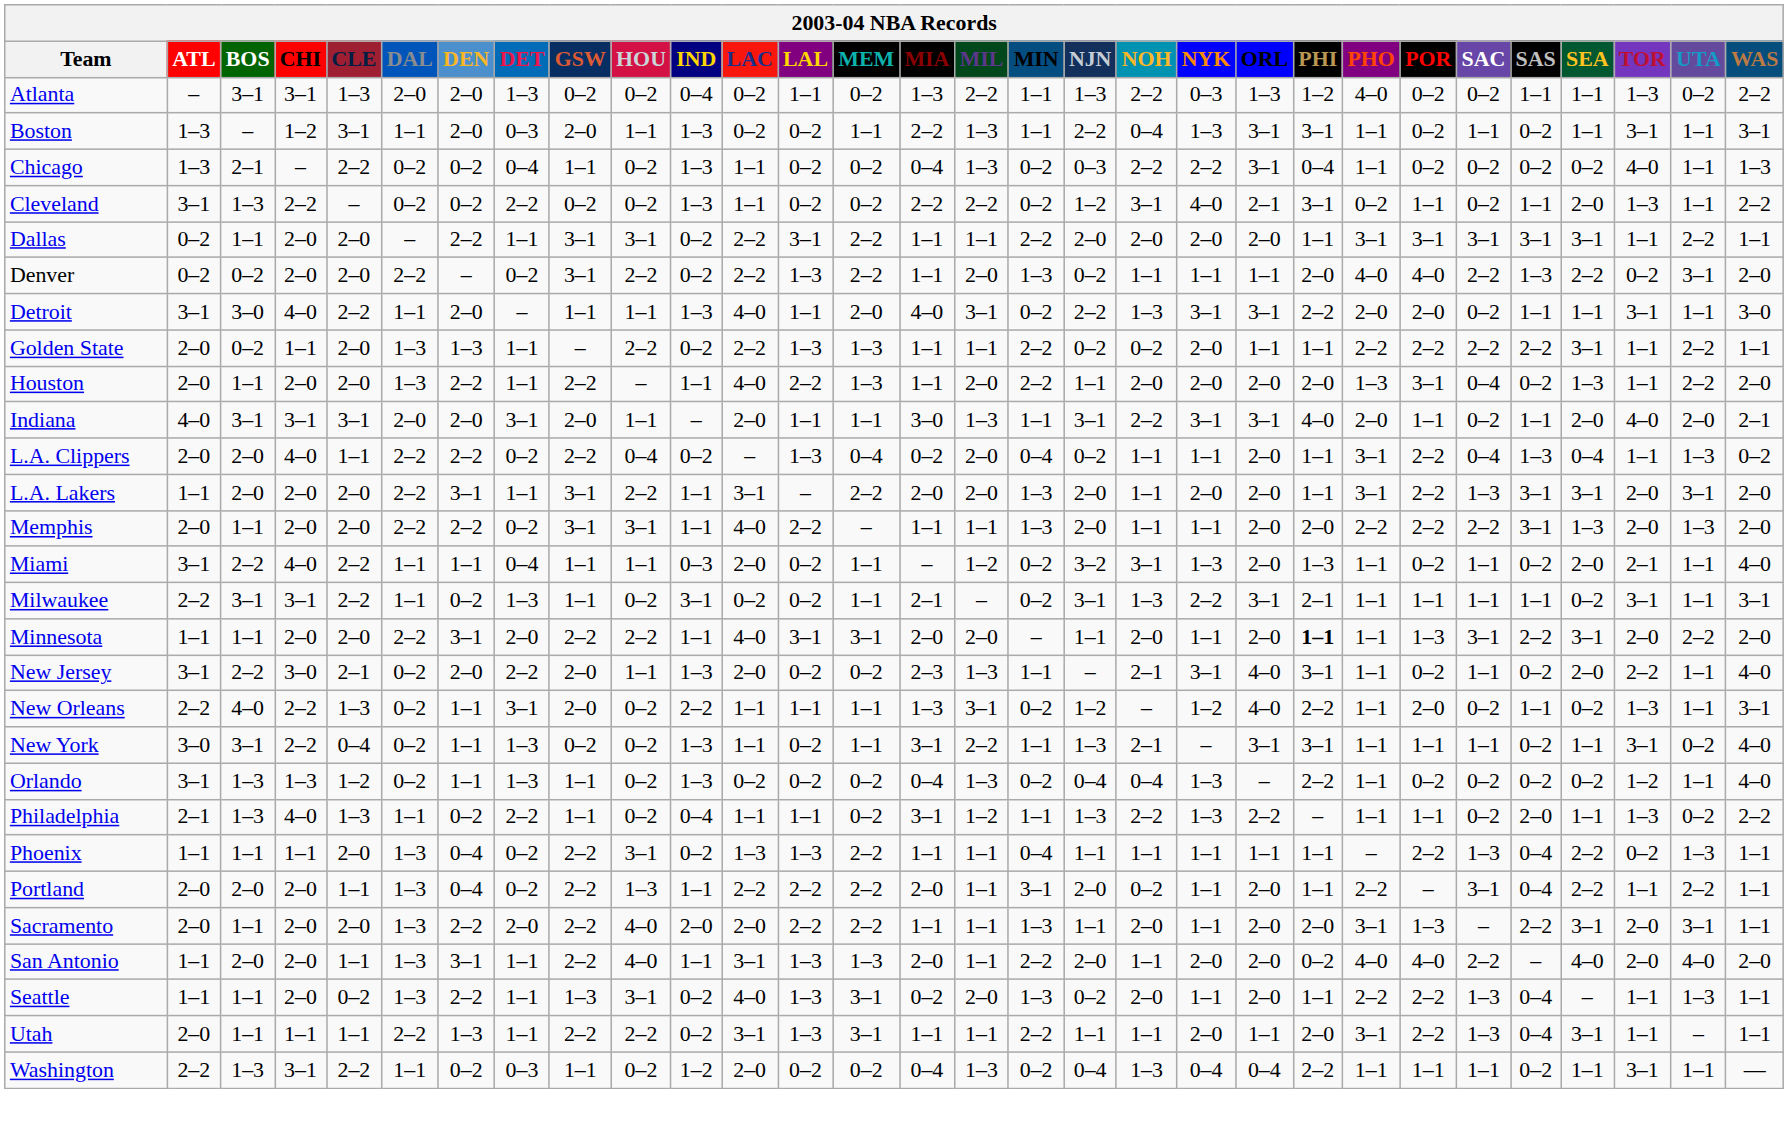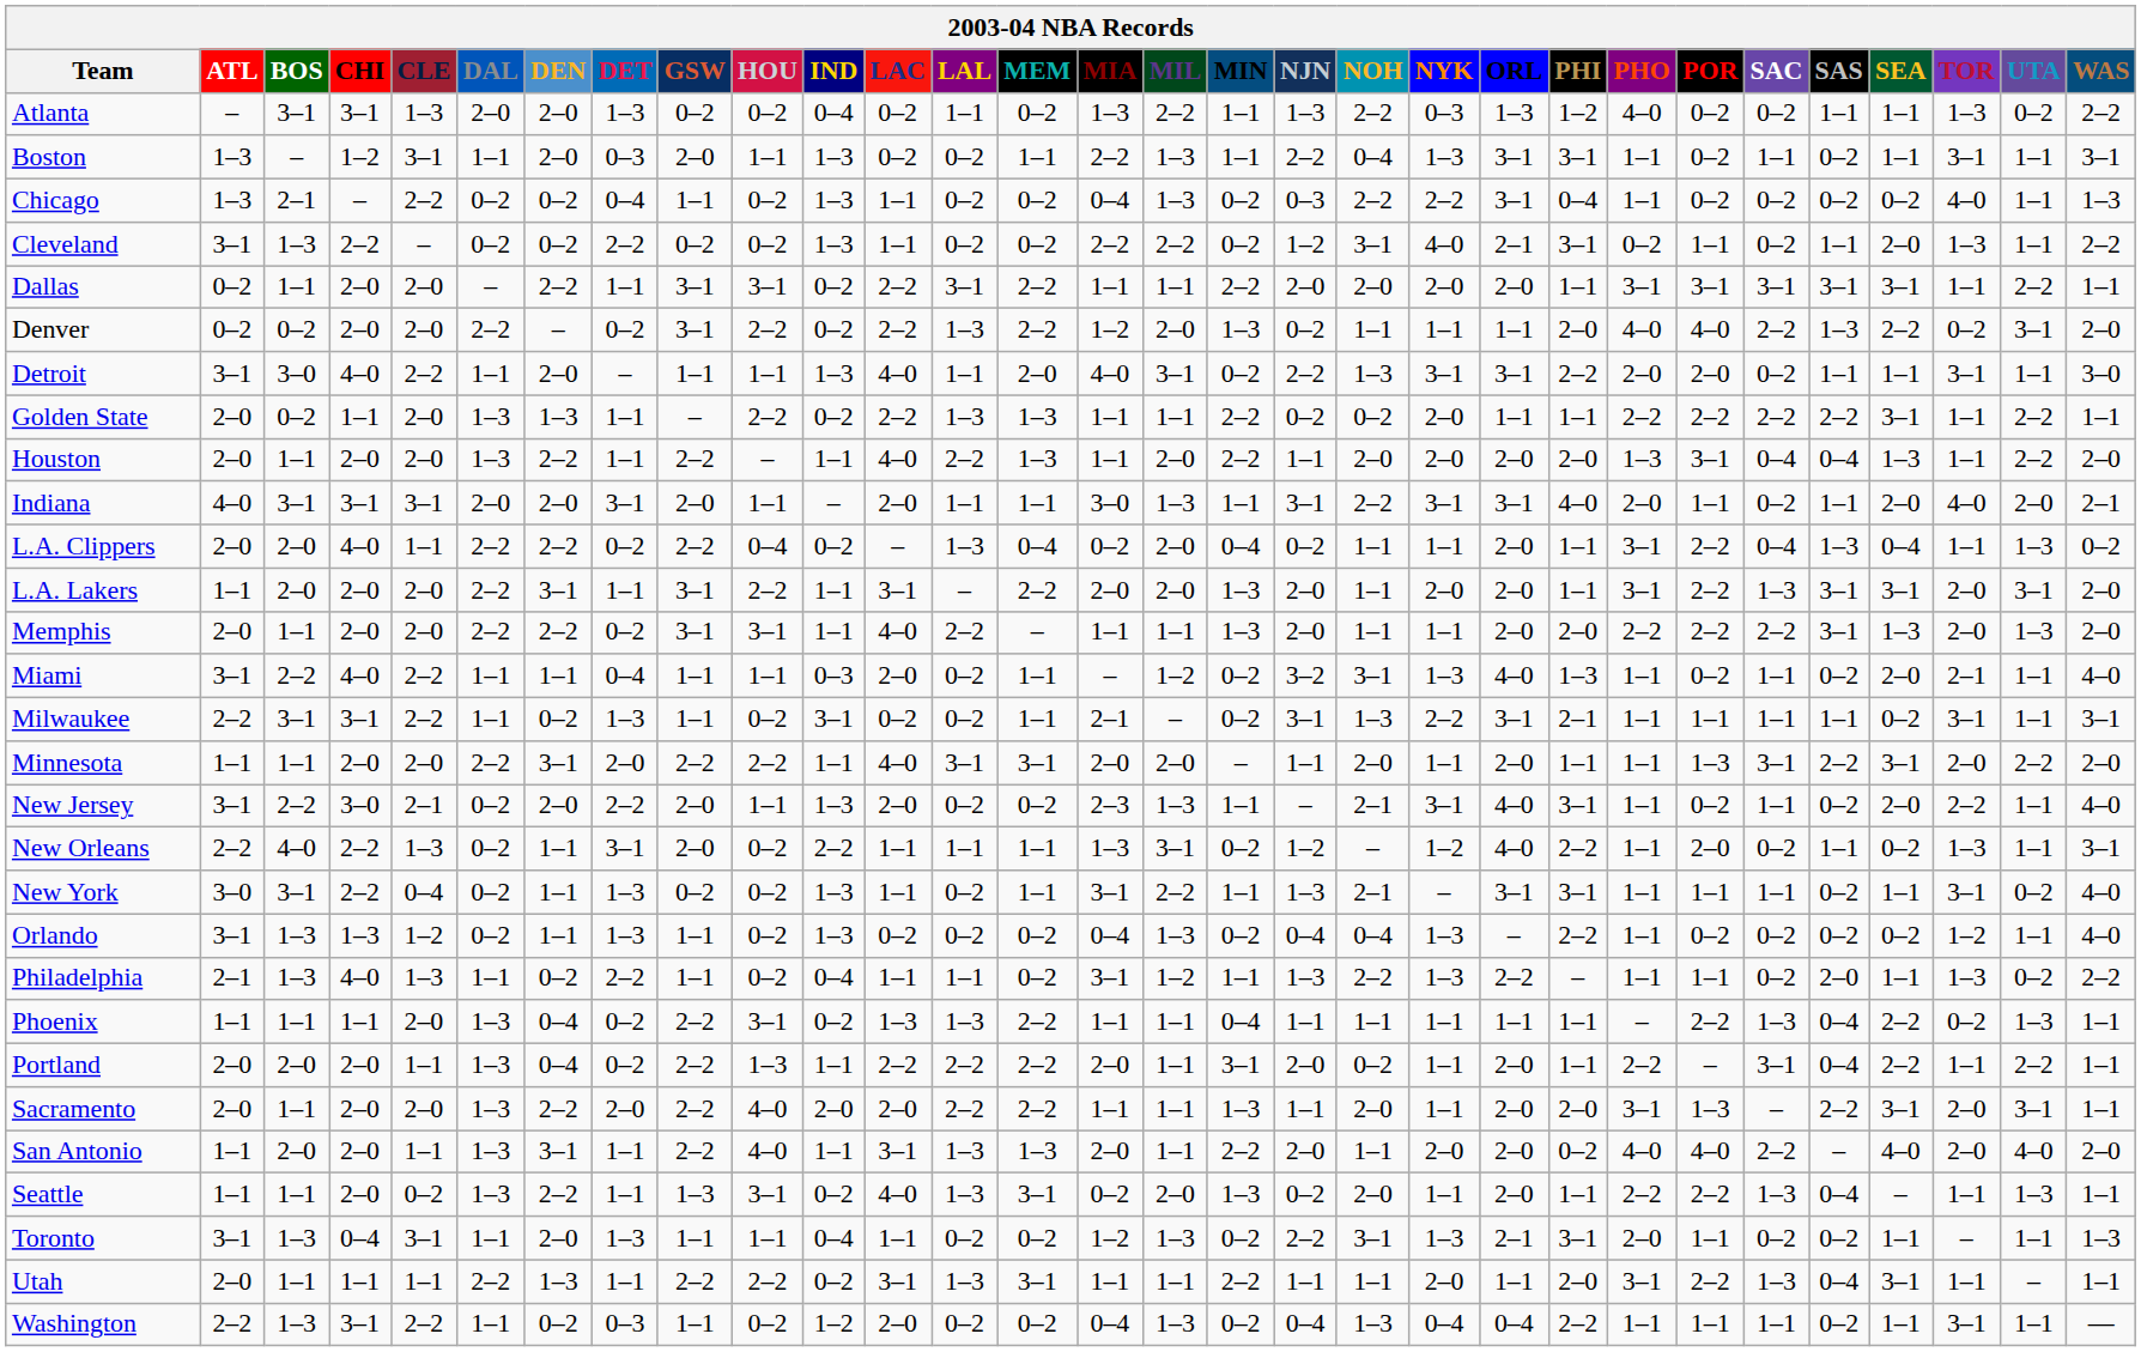Denver | MIA: 1–1 -> 1–2
Houston | SAS: 0–2 -> 0–4
Miami | ORL: 2–0 -> 4–0
Minnesota | PHI: bold -> normal
+ row: Toronto | 3–1 | 1–3 | 0–4 | 3–1 | 1–1 | 2–0 | 1–3 | 1–1 | 1–1 | 0–4 | 1–1 | 0–2 | 0–2 | 1–2 | 1–3 | 0–2 | 2–2 | 3–1 | 1–3 | 2–1 | 3–1 | 2–0 | 1–1 | 0–2 | 0–2 | 1–1 | – | 1–1 | 1–3
